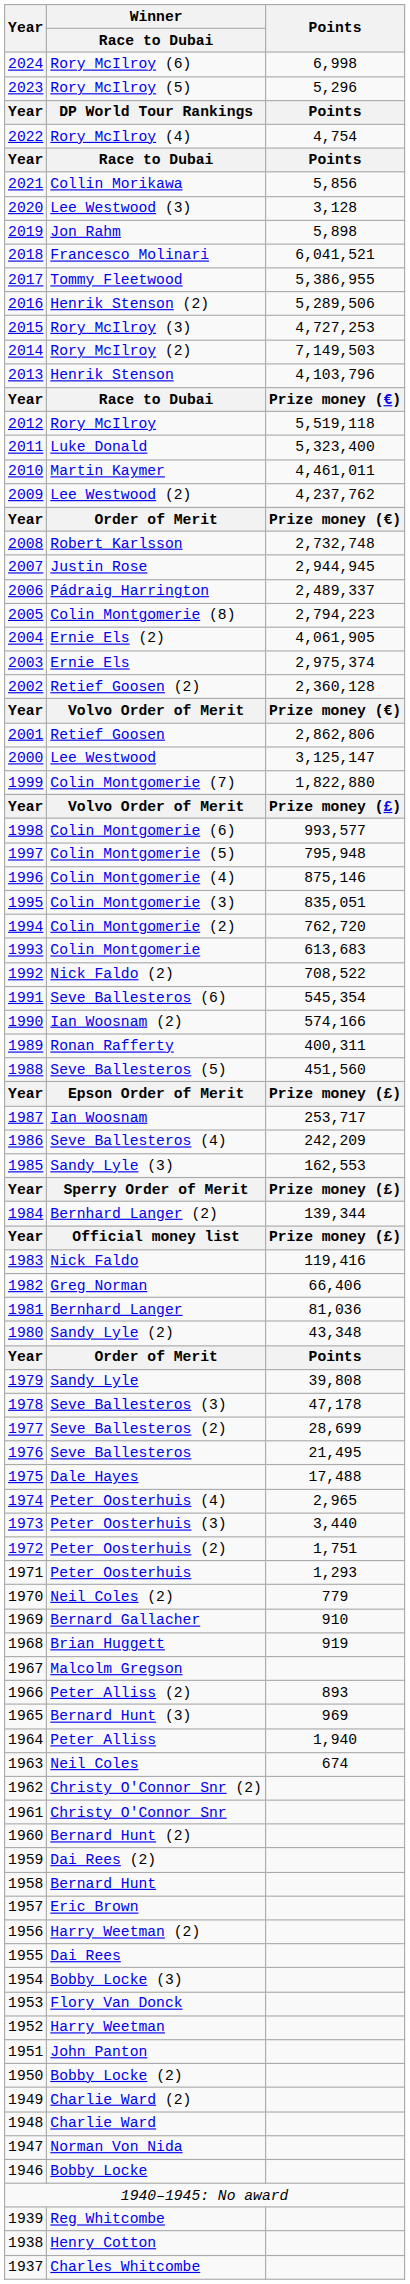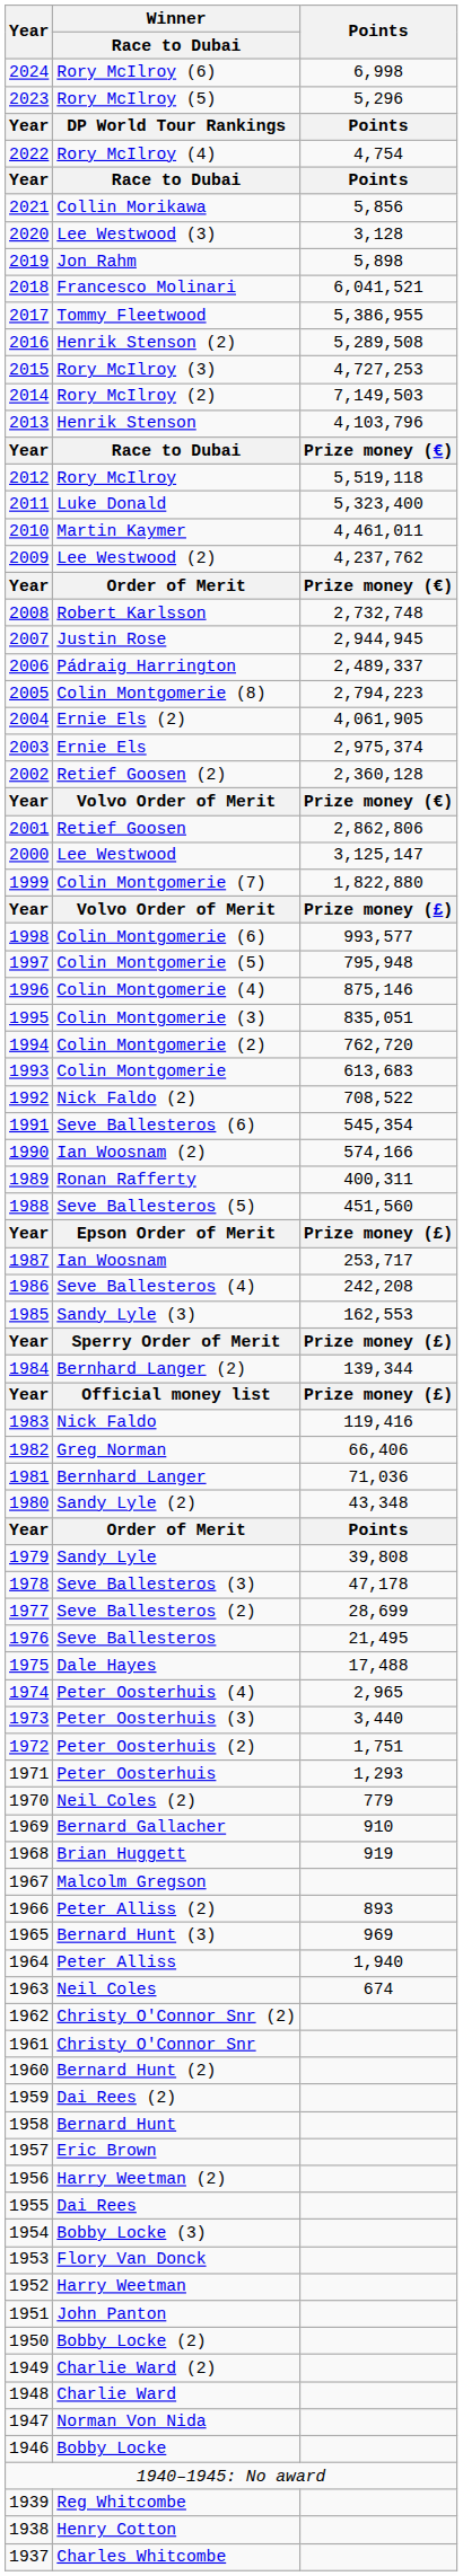Henrik Stenson (2) | Points: 5,289,506 -> 5,289,508
Seve Ballesteros (4) | Points: 242,209 -> 242,208
Bernhard Langer | Points: 81,036 -> 71,036
